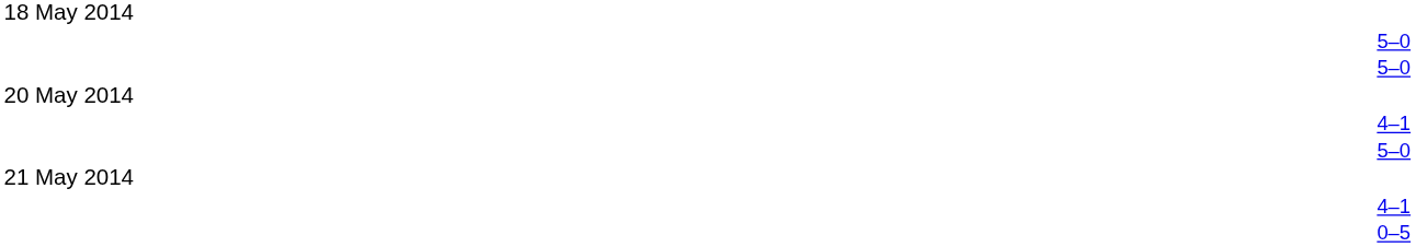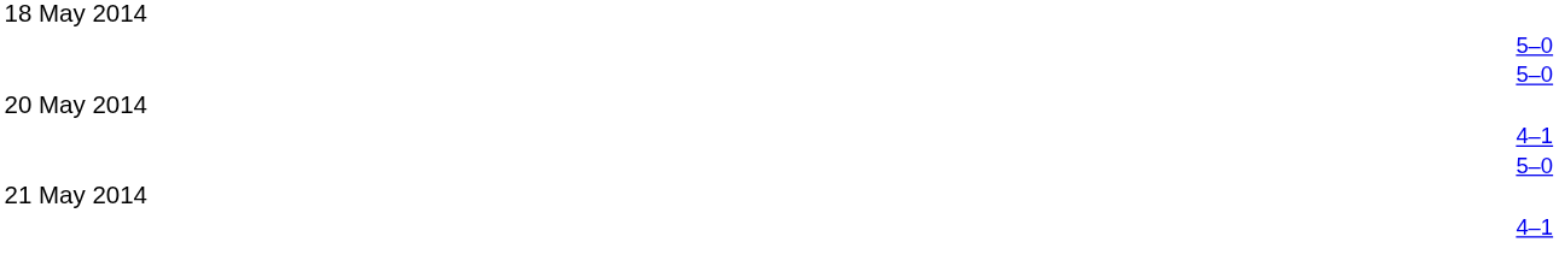- row: 0–5
